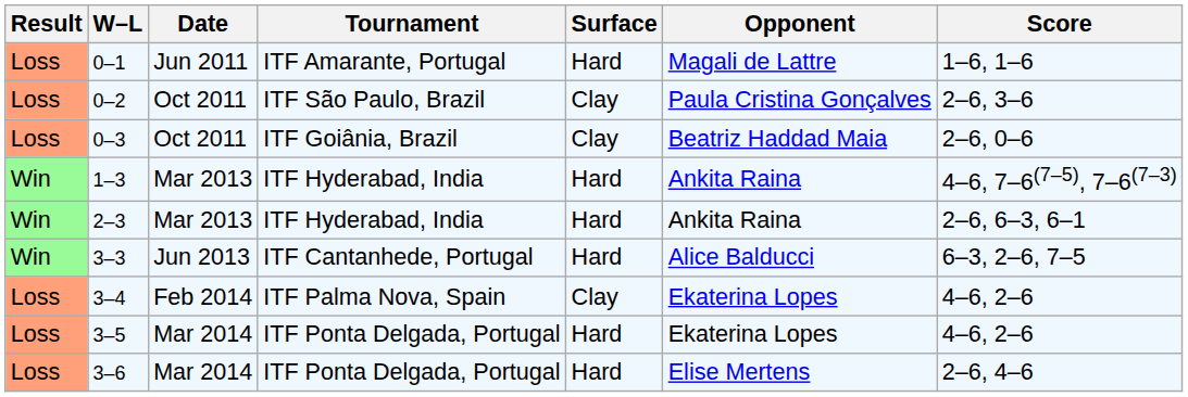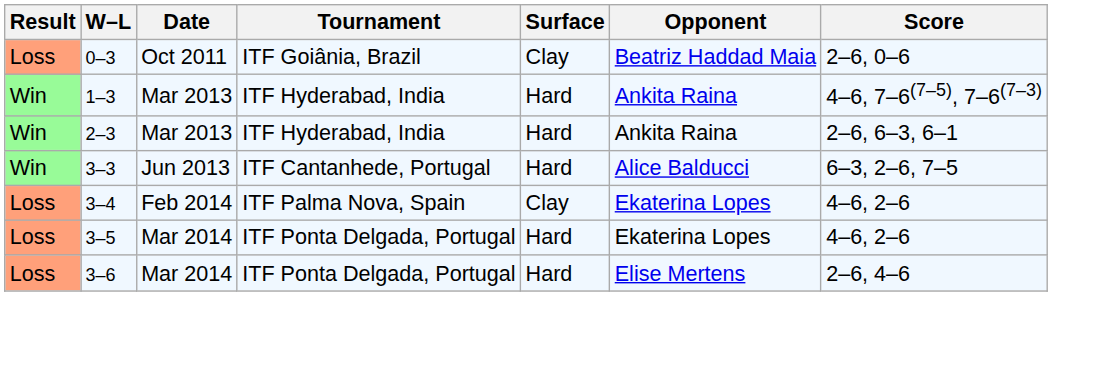- row: Loss | 0–1 | Jun 2011 | ITF Amarante, Portugal | Hard | Magali de Lattre | 1–6, 1–6
- row: Loss | 0–2 | Oct 2011 | ITF São Paulo, Brazil | Clay | Paula Cristina Gonçalves | 2–6, 3–6
